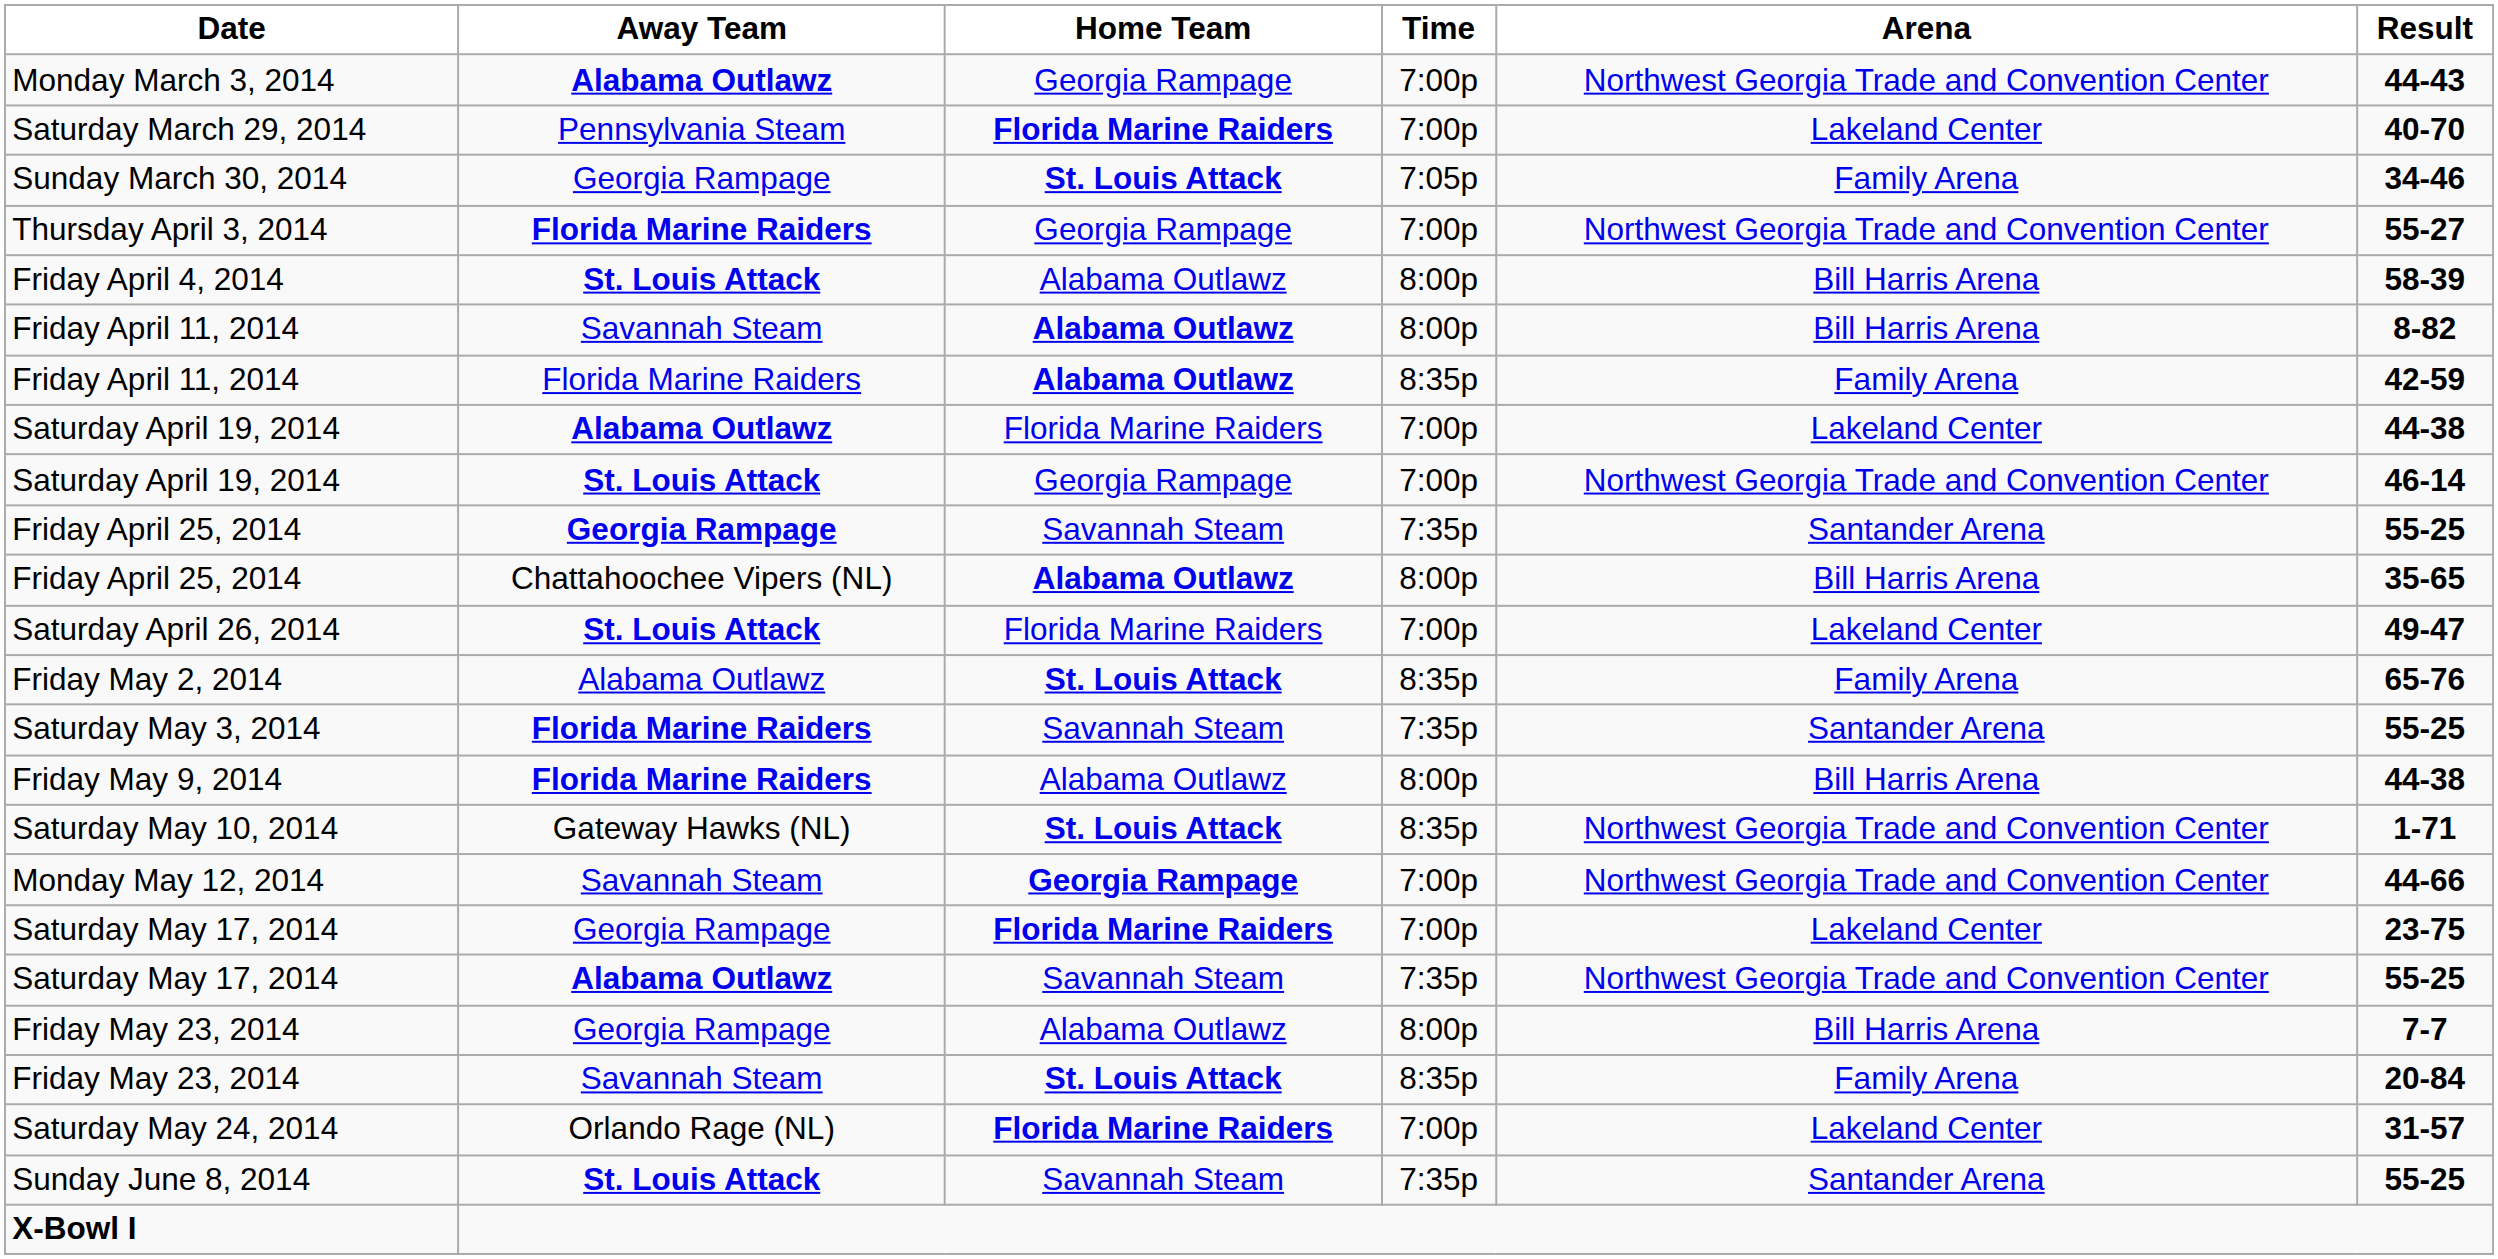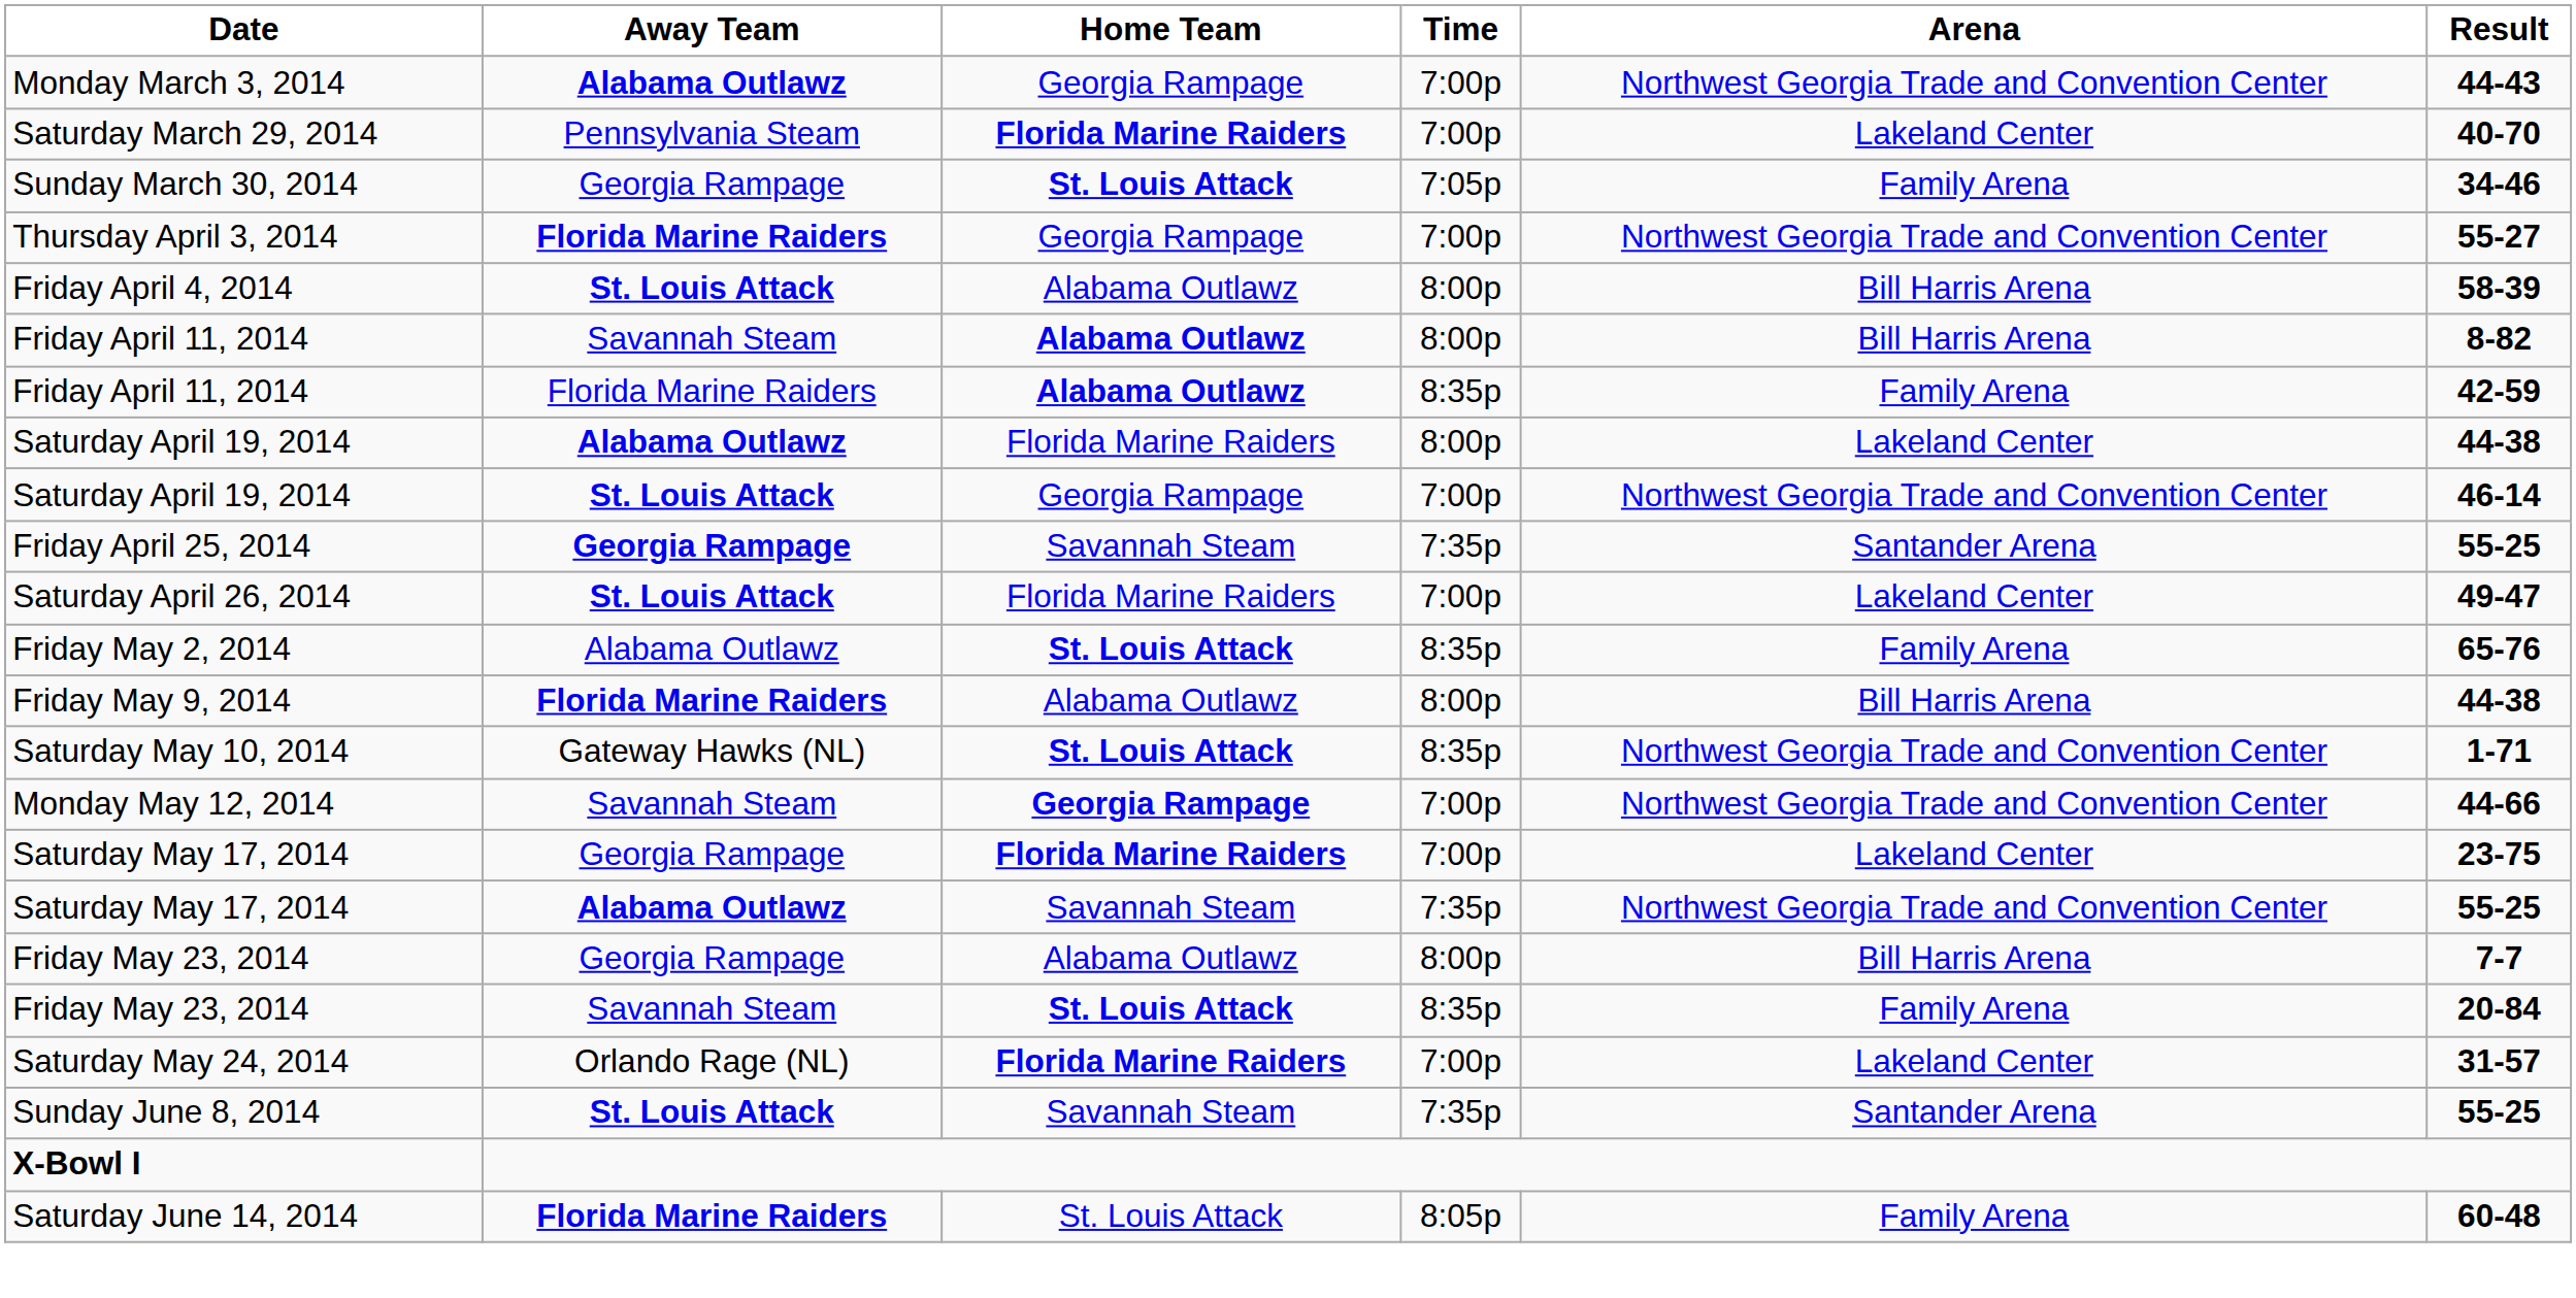Saturday April 19, 2014 / Alabama Outlawz | Time: 7:00p -> 8:00p
- row: Friday April 25, 2014 | Chattahoochee Vipers (NL) | Alabama Outlawz | 8:00p | Bill Harris Arena | 35-65
- row: Saturday May 3, 2014 | Florida Marine Raiders | Savannah Steam | 7:35p | Santander Arena | 55-25
+ row: Saturday June 14, 2014 | Florida Marine Raiders | St. Louis Attack | 8:05p | Family Arena | 60-48
